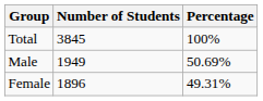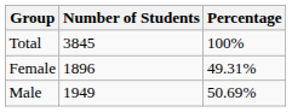rows swapped: Male <-> Female
